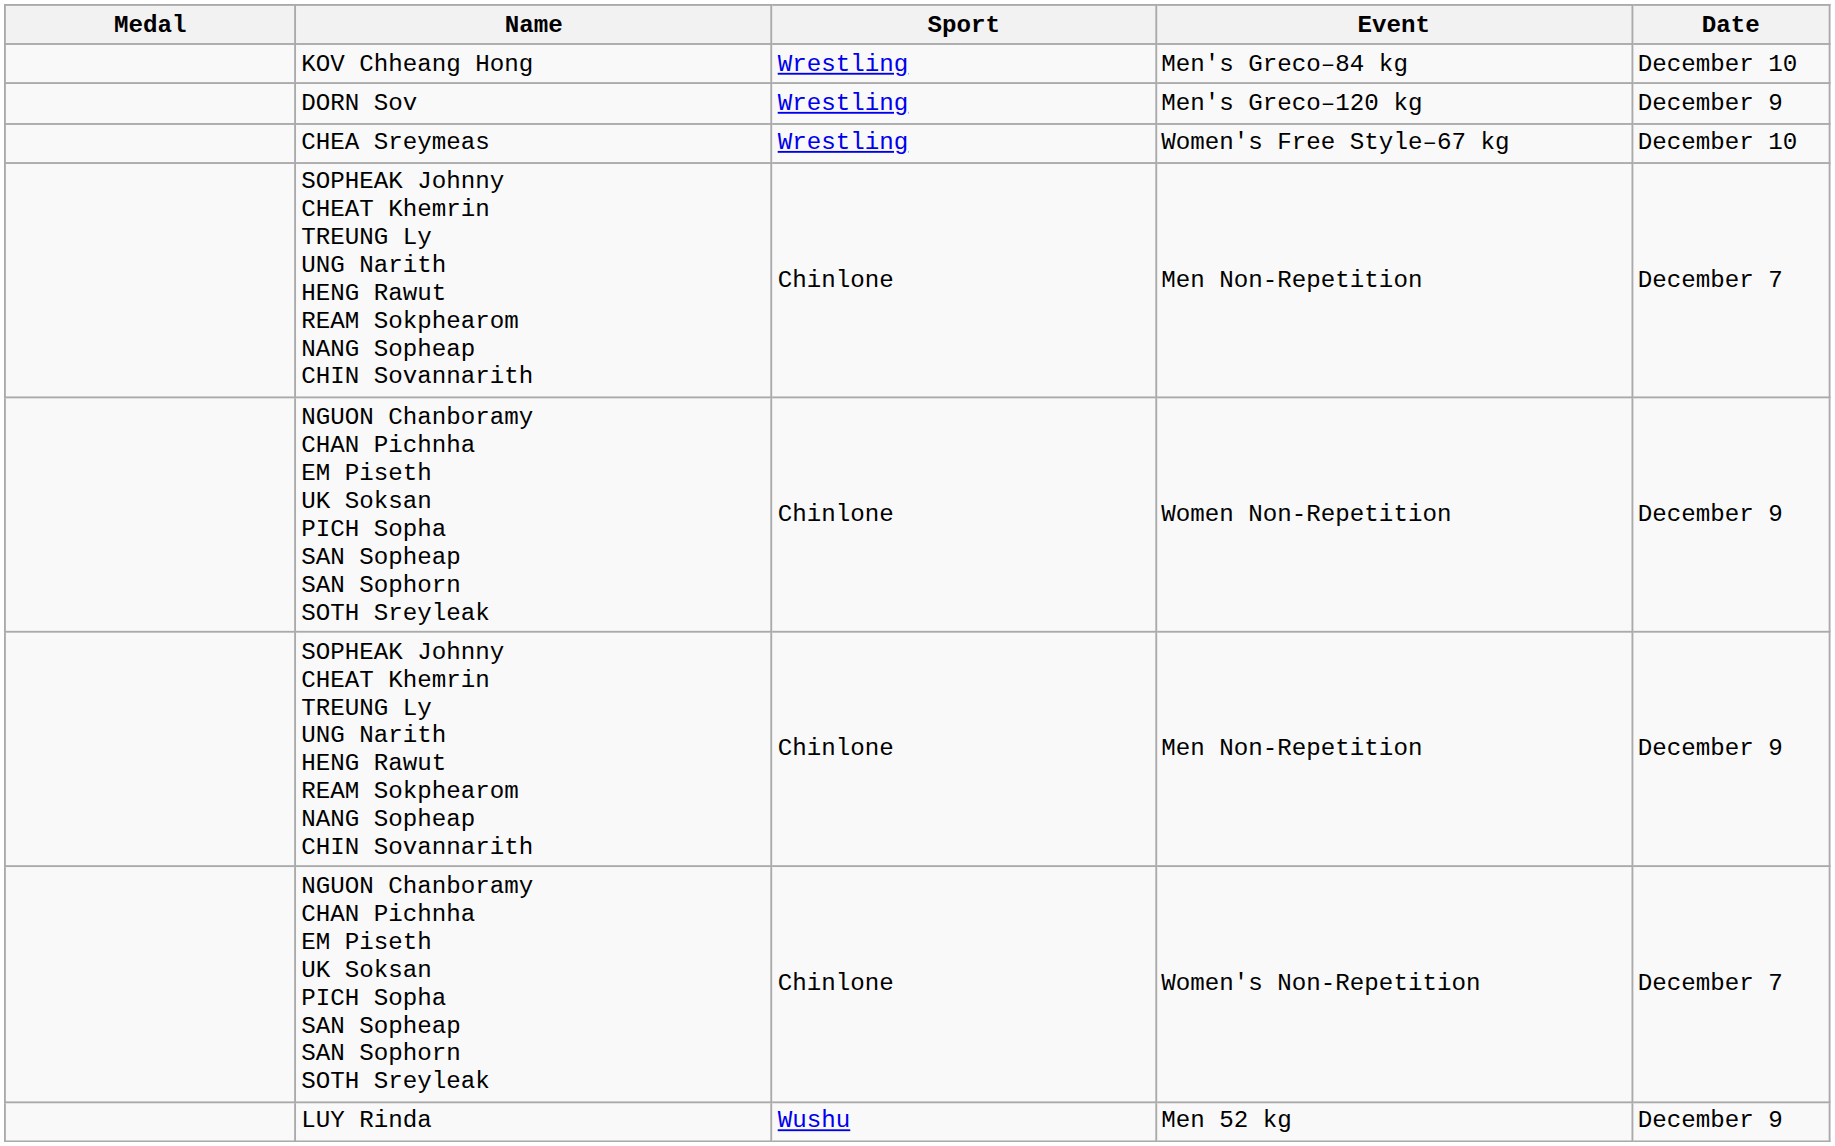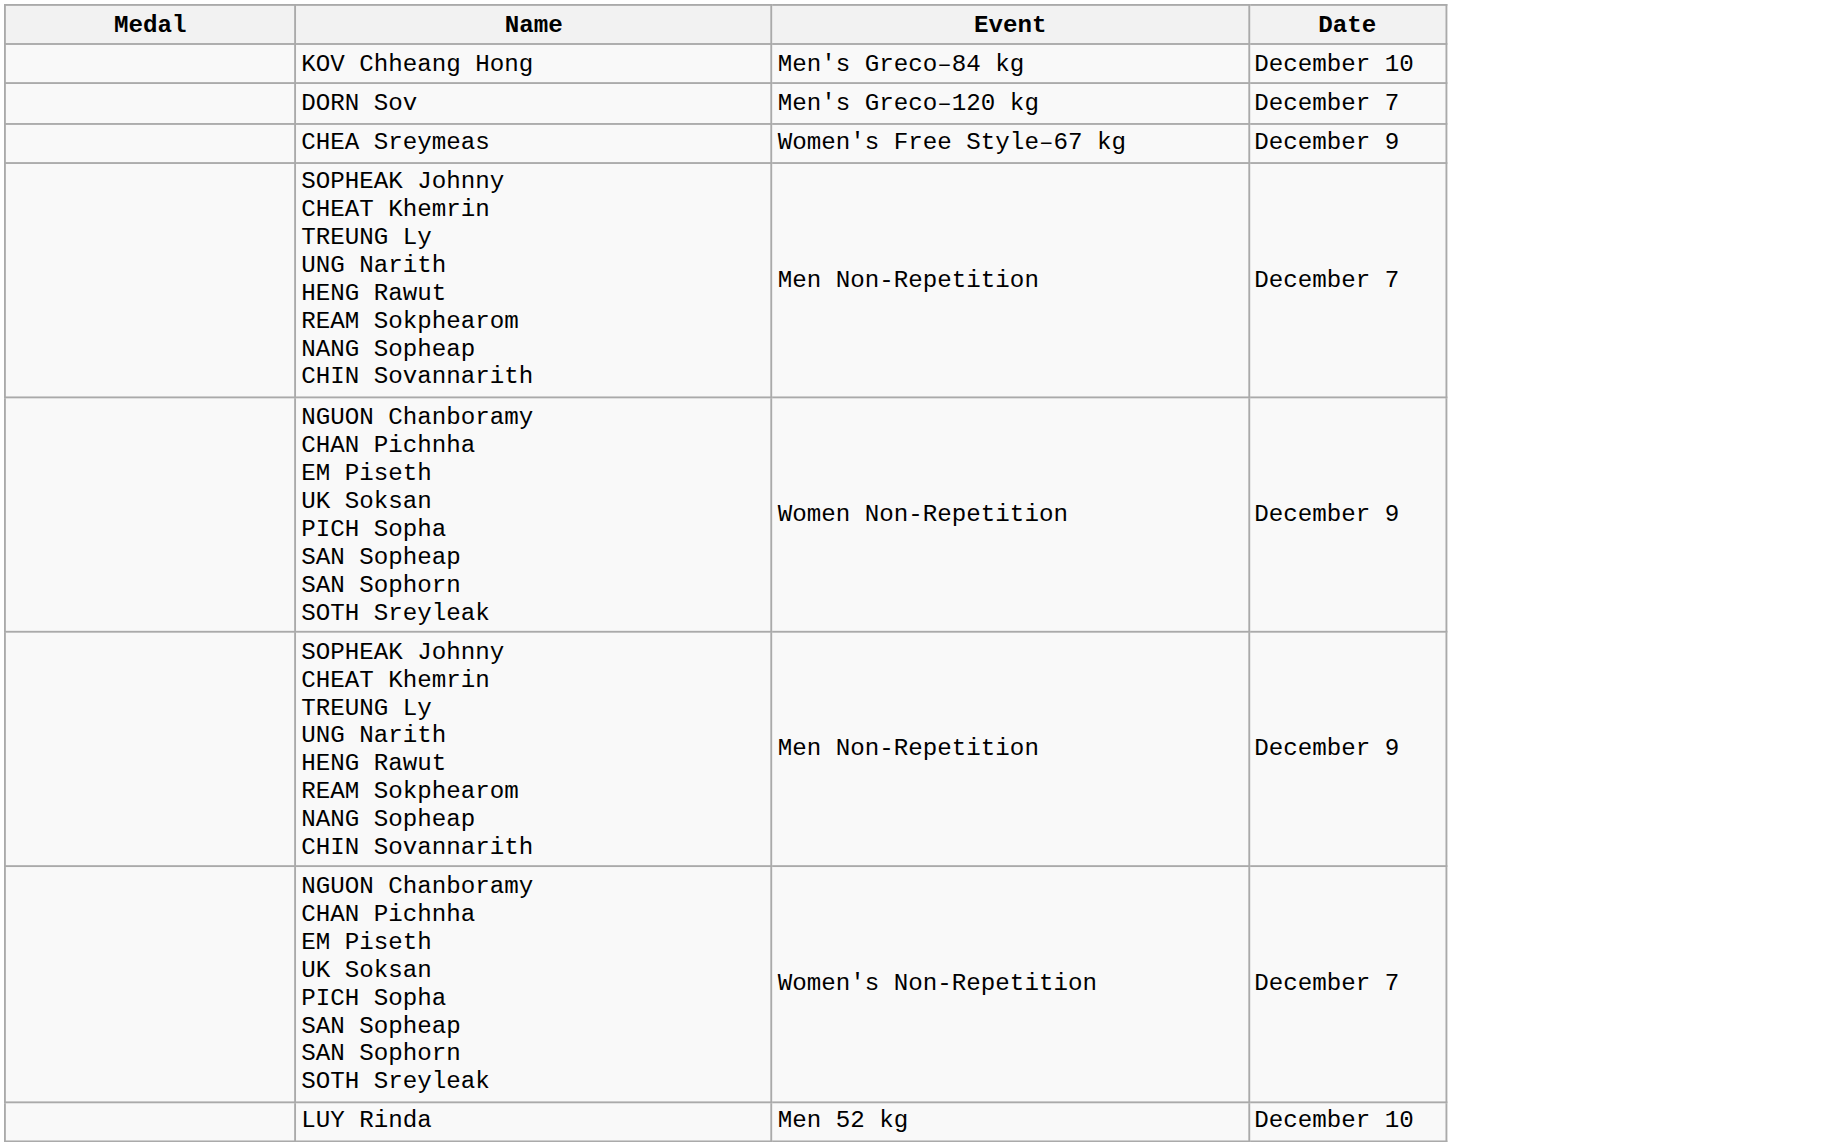- column: Sport | Wrestling | Wrestling | Wrestling | Chinlone | Chinlone | Chinlone | Chinlone | Wushu
Men's Greco–120 kg | Date: December 9 -> December 7
Women's Free Style–67 kg | Date: December 10 -> December 9
Men 52 kg | Date: December 9 -> December 10
